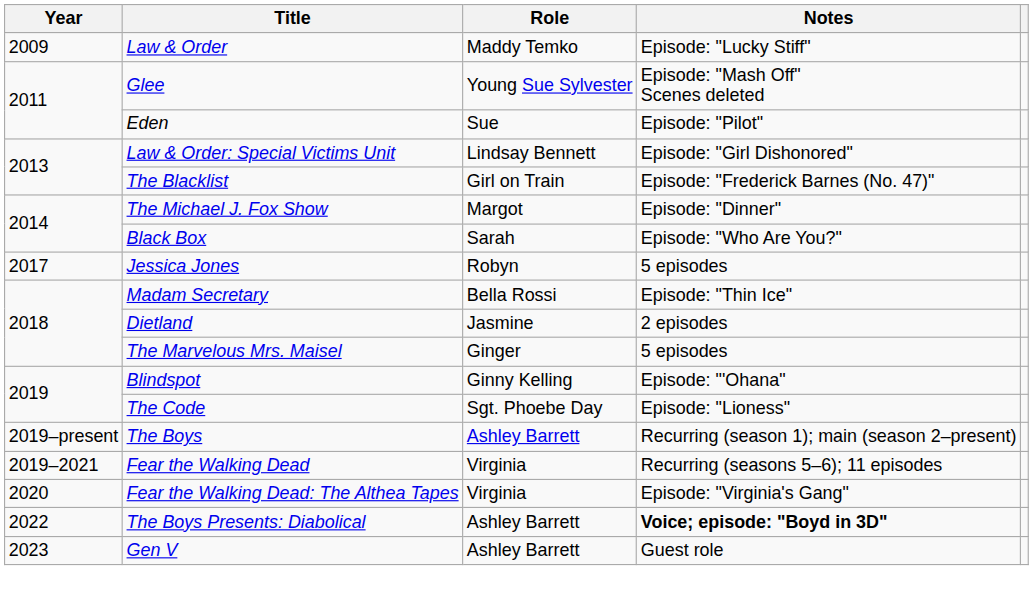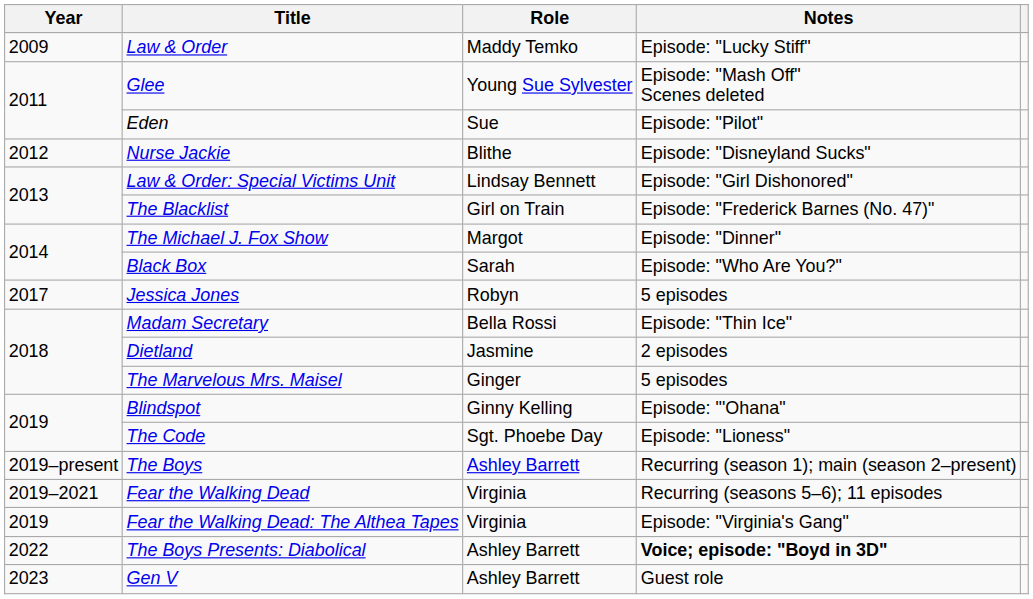+ row: 2012 | Nurse Jackie | Blithe | Episode: "Disneyland Sucks"
Fear the Walking Dead: The Althea Tapes | Year: 2020 -> 2019
